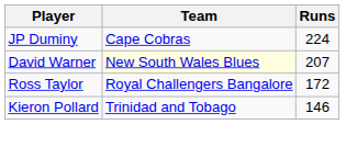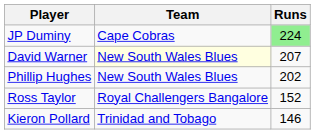JP Duminy | Runs: no background -> lightgreen background
+ row: Phillip Hughes | New South Wales Blues | 202
Ross Taylor | Runs: 172 -> 152
